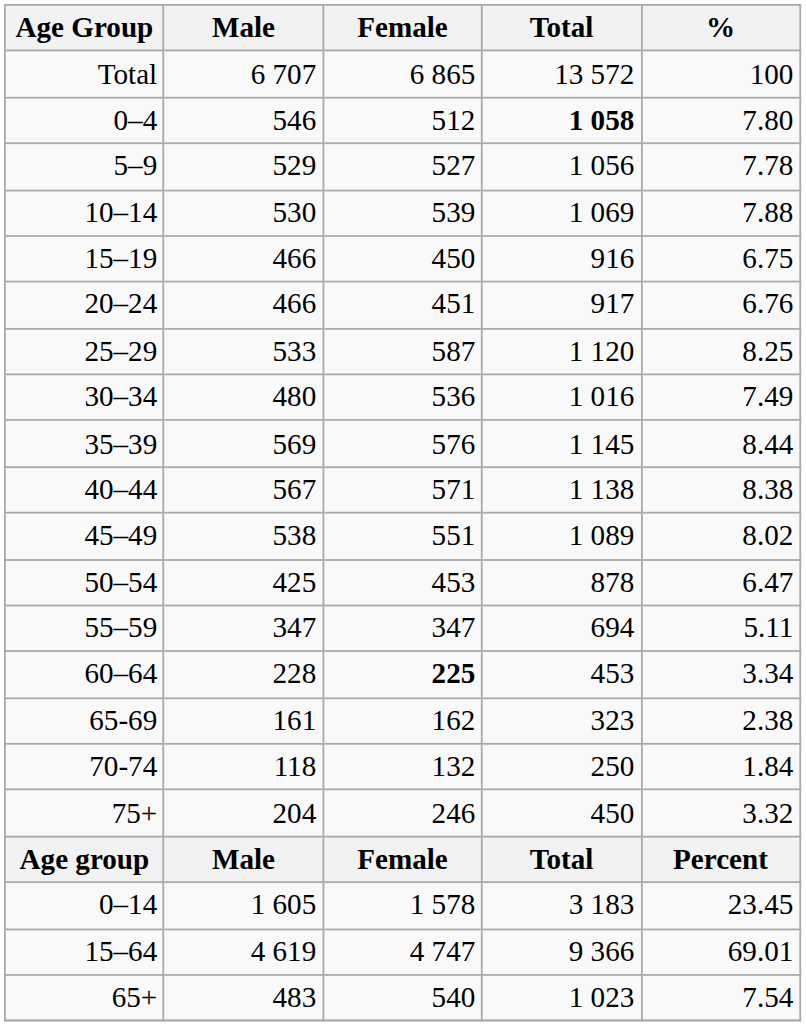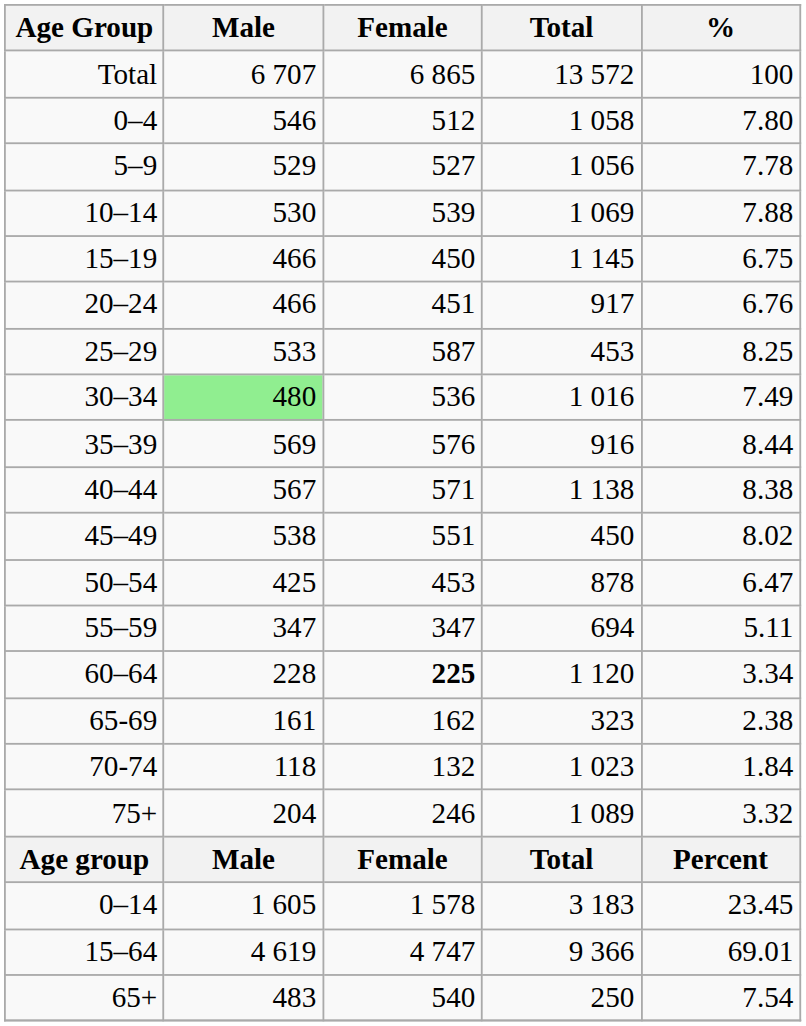0–4 | Total: bold -> normal
15–19 | Total: 916 -> 1 145
25–29 | Total: 1 120 -> 453
30–34 | Male: no background -> lightgreen background
35–39 | Total: 1 145 -> 916
45–49 | Total: 1 089 -> 450
60–64 | Total: 453 -> 1 120
70-74 | Total: 250 -> 1 023
75+ | Total: 450 -> 1 089
65+ | Total: 1 023 -> 250
